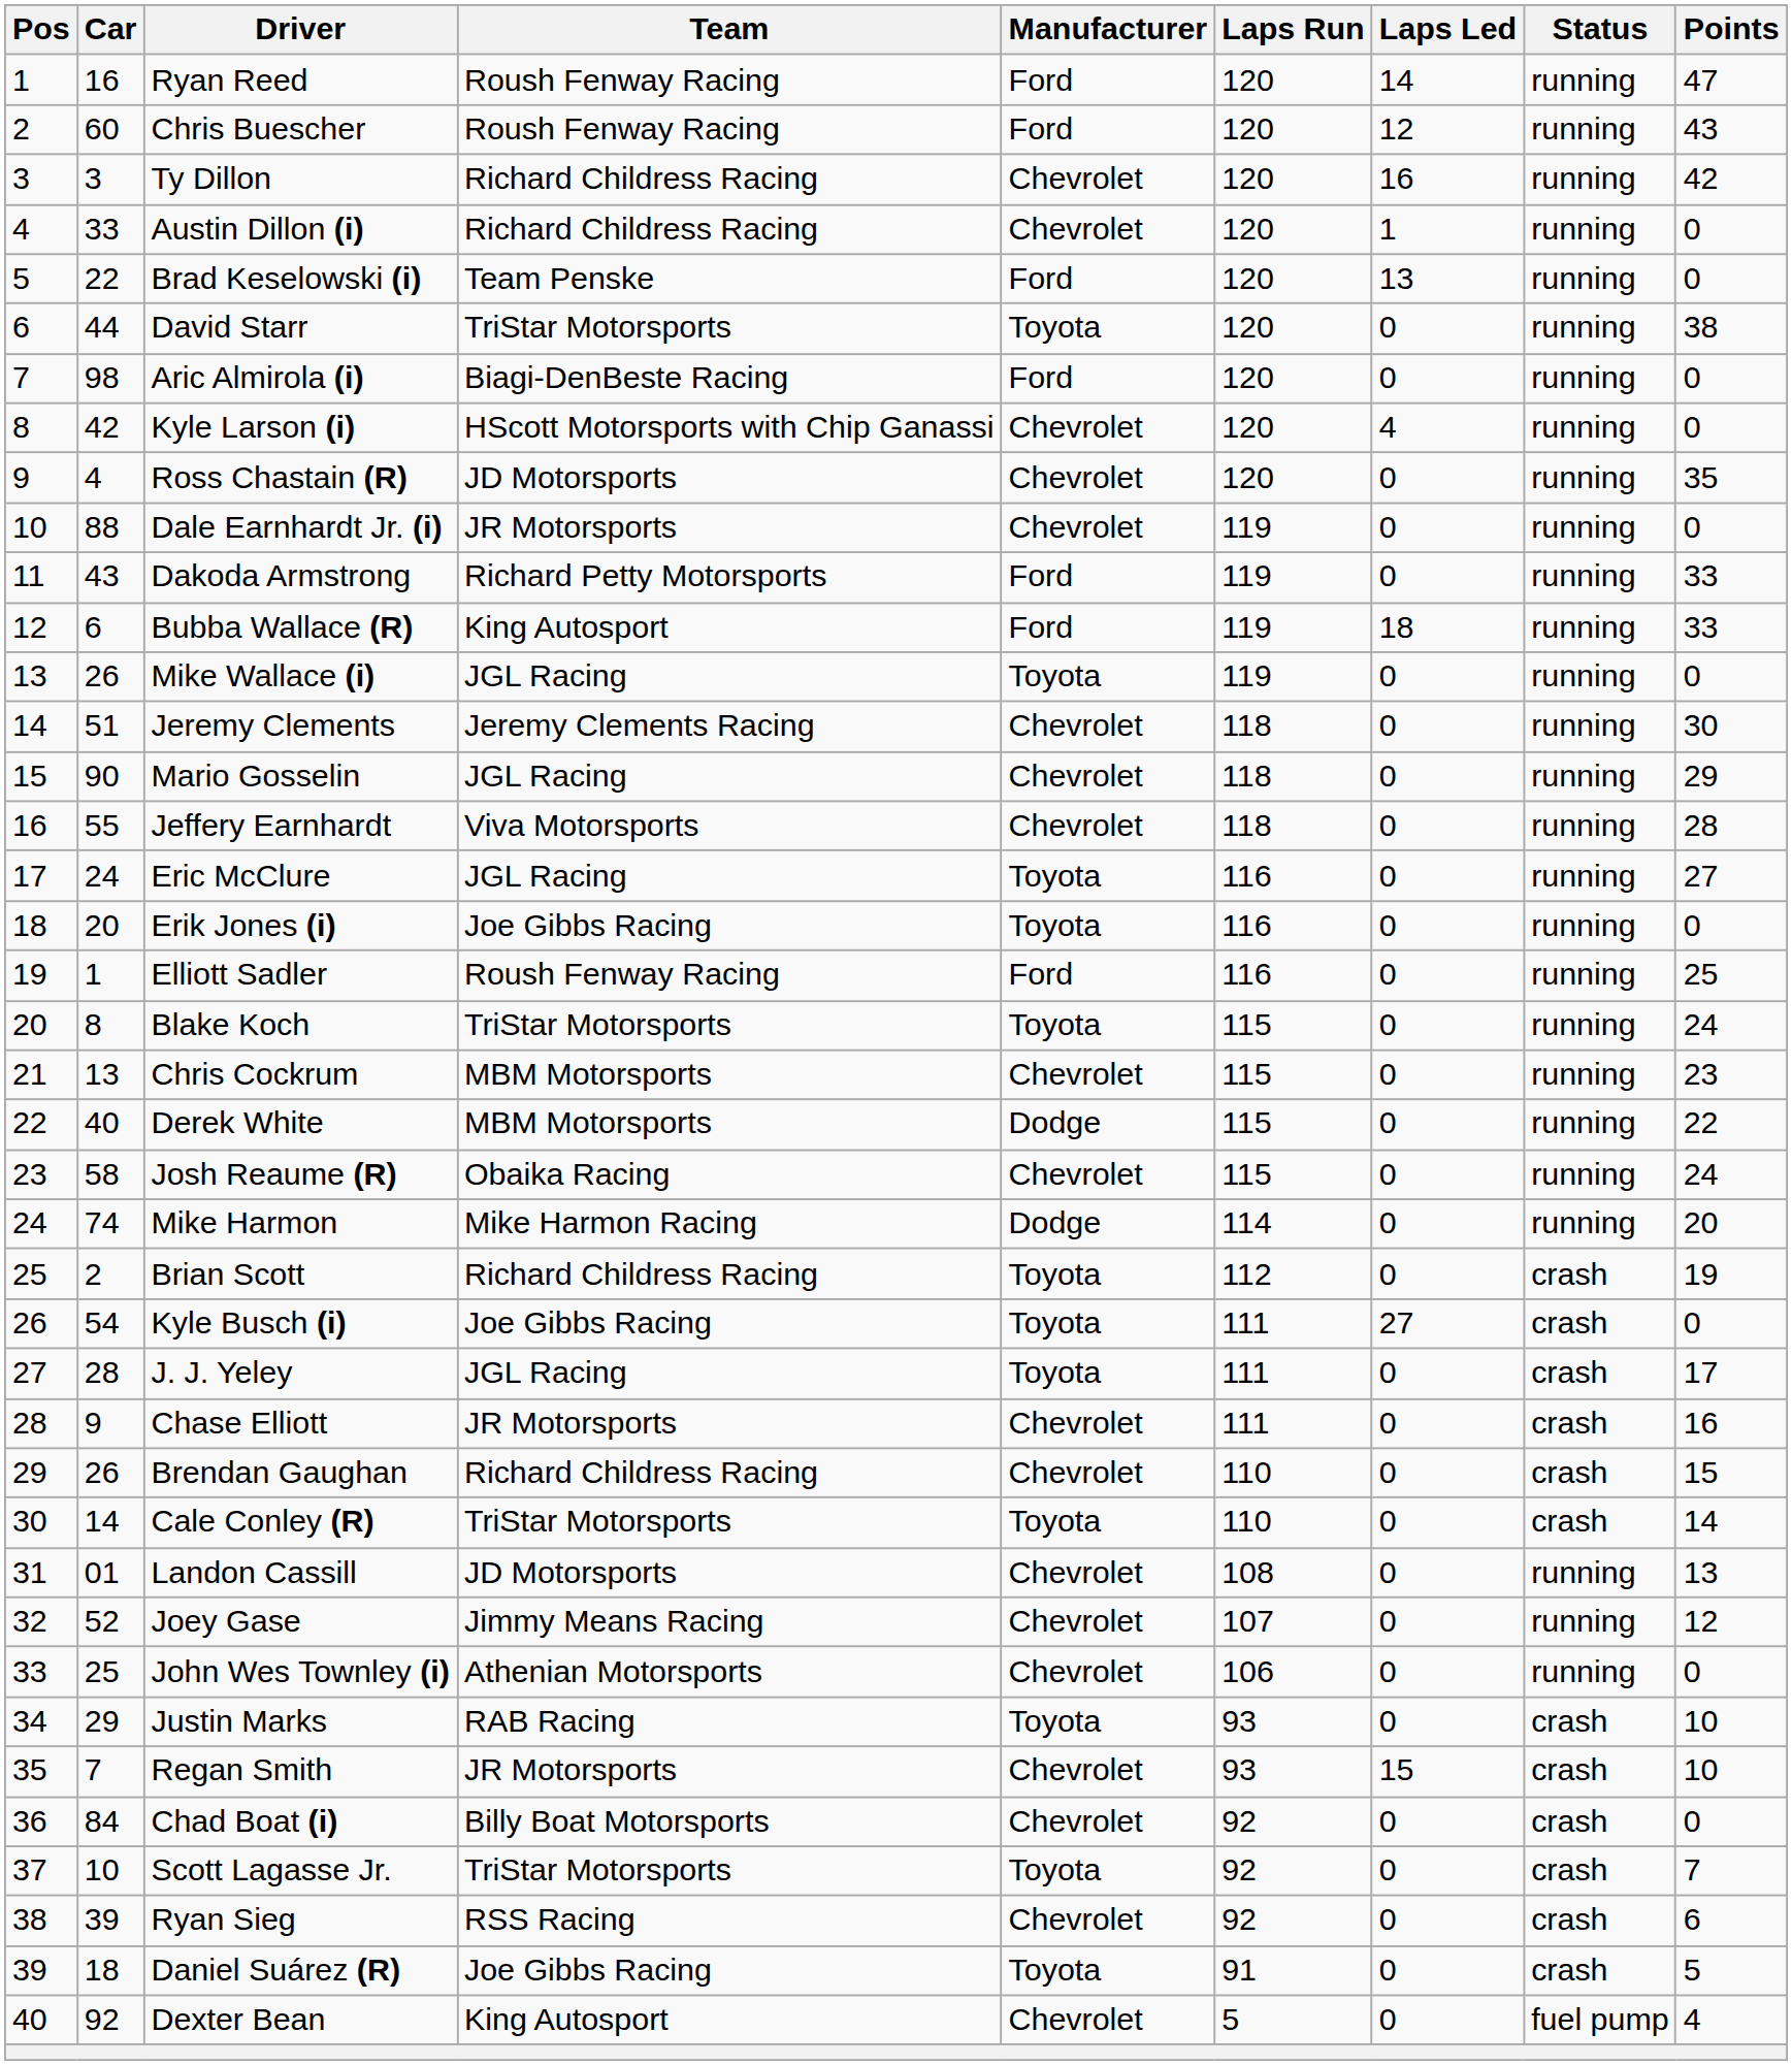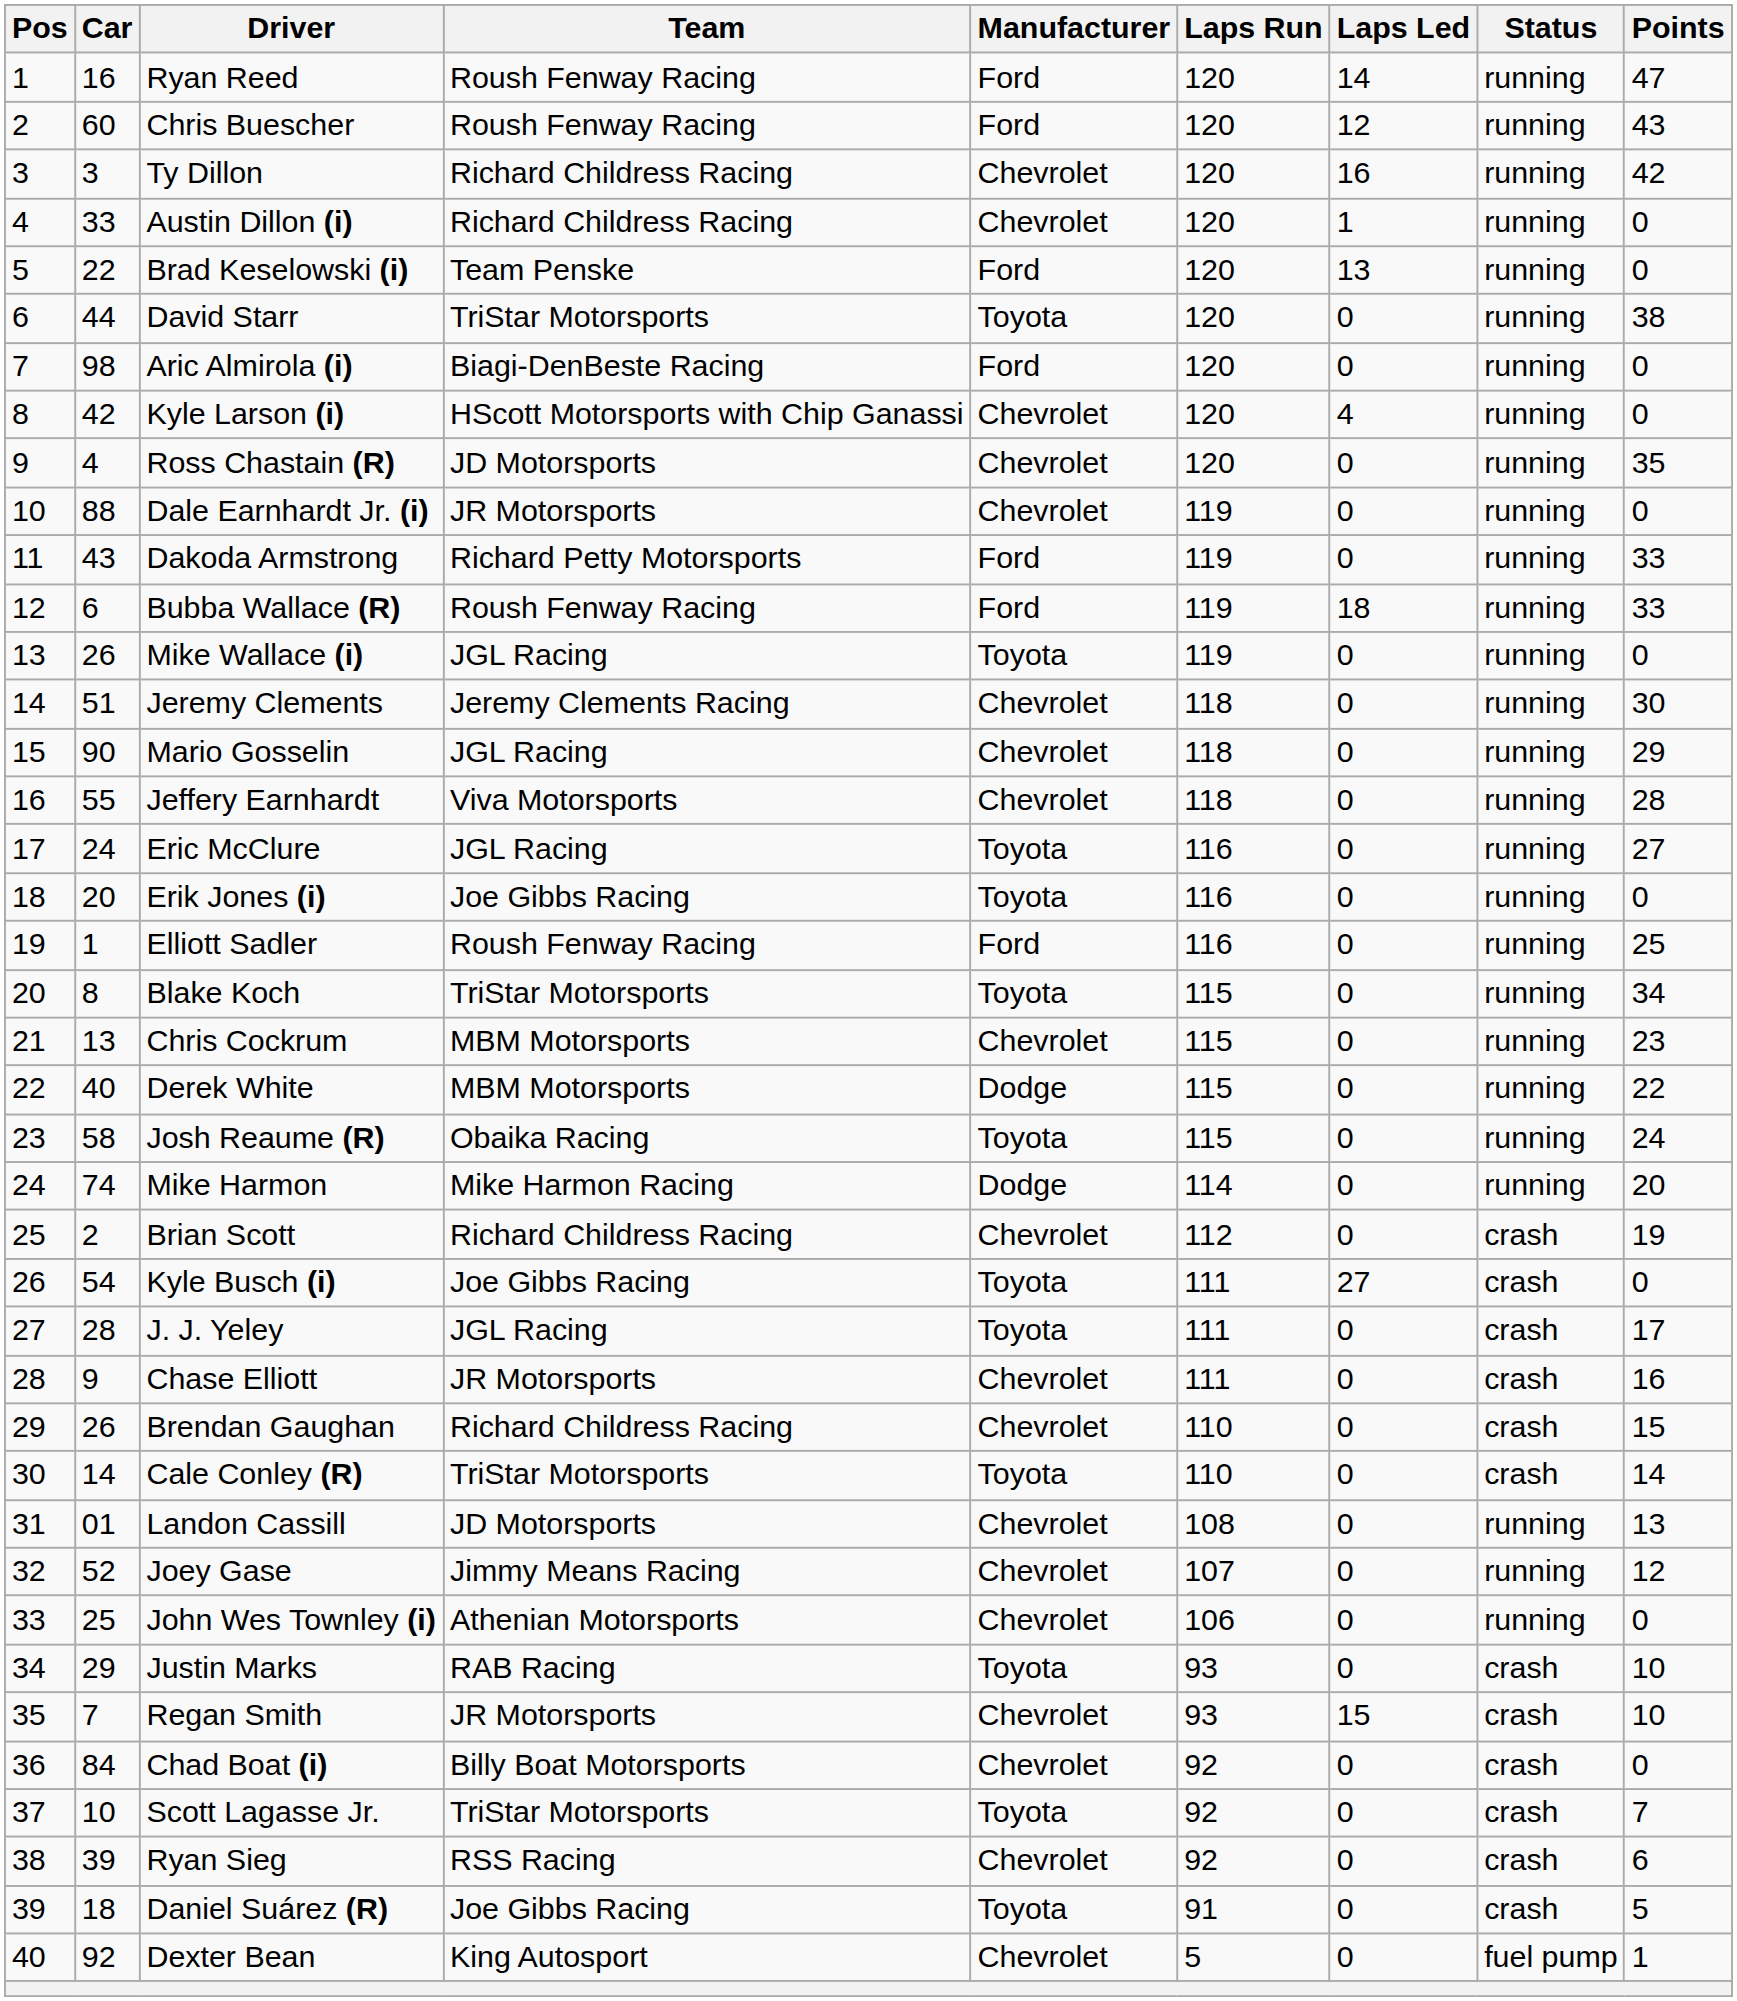Bubba Wallace (R) | Team: King Autosport -> Roush Fenway Racing
Blake Koch | Points: 24 -> 34
Josh Reaume (R) | Manufacturer: Chevrolet -> Toyota
Brian Scott | Manufacturer: Toyota -> Chevrolet
Dexter Bean | Points: 4 -> 1
